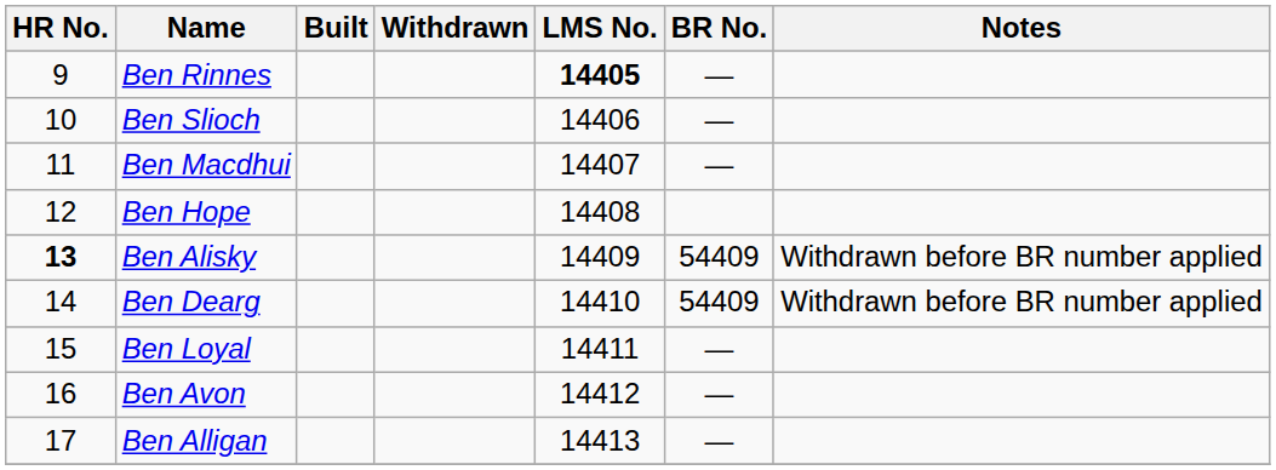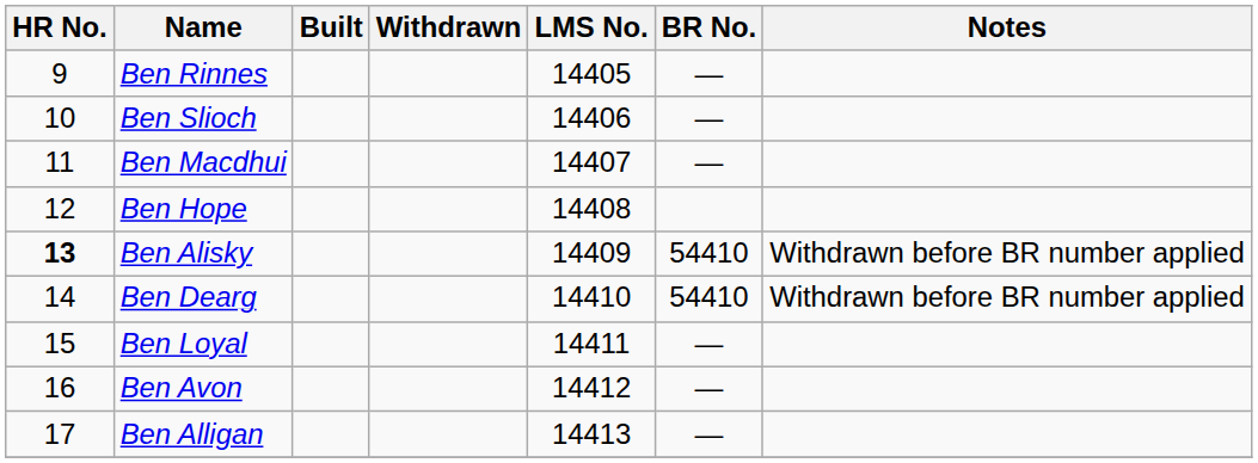Ben Rinnes | LMS No.: bold -> normal
Ben Alisky | BR No.: 54409 -> 54410
Ben Dearg | BR No.: 54409 -> 54410
